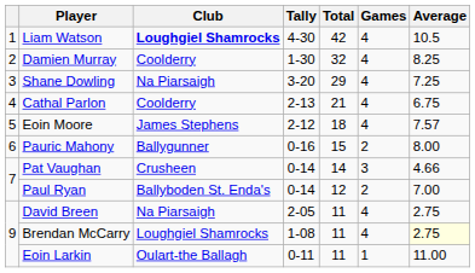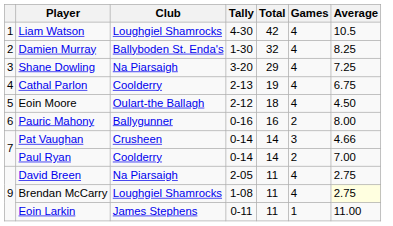Liam Watson | Club: bold -> normal
Damien Murray | Club: Coolderry -> Ballyboden St. Enda's
Cathal Parlon | Total: 21 -> 19
Eoin Moore | Club: James Stephens -> Oulart-the Ballagh
Eoin Moore | Average: 7.57 -> 4.50
Pauric Mahony | Total: 15 -> 16
Paul Ryan | Club: Ballyboden St. Enda's -> Coolderry
Paul Ryan | Total: 12 -> 14
Eoin Larkin | Club: Oulart-the Ballagh -> James Stephens
